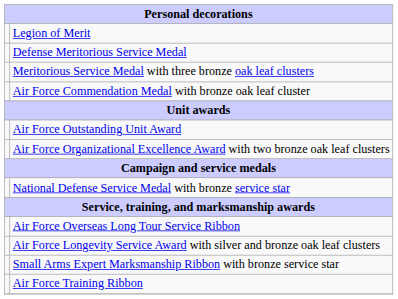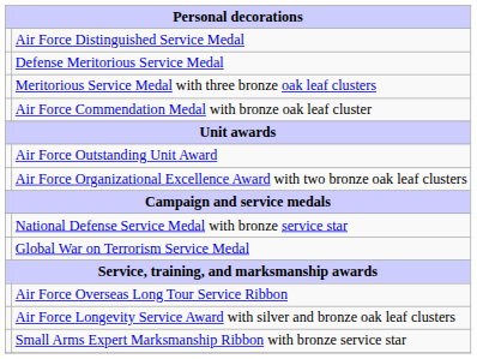+ row: Air Force Distinguished Service Medal
- row: Legion of Merit
+ row: Global War on Terrorism Service Medal
- row: Air Force Training Ribbon
